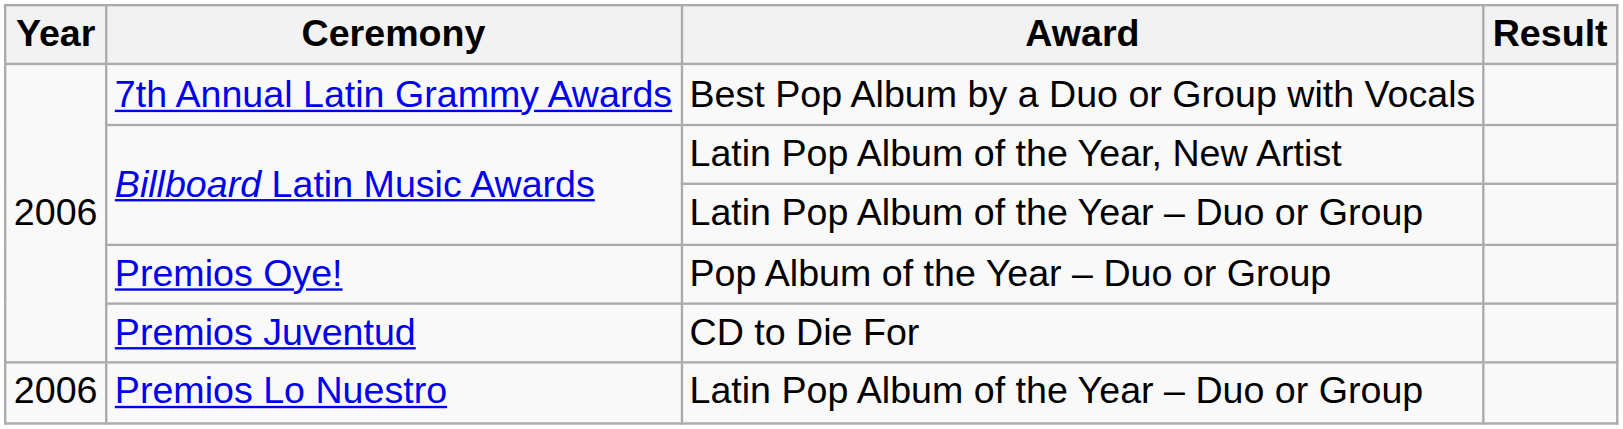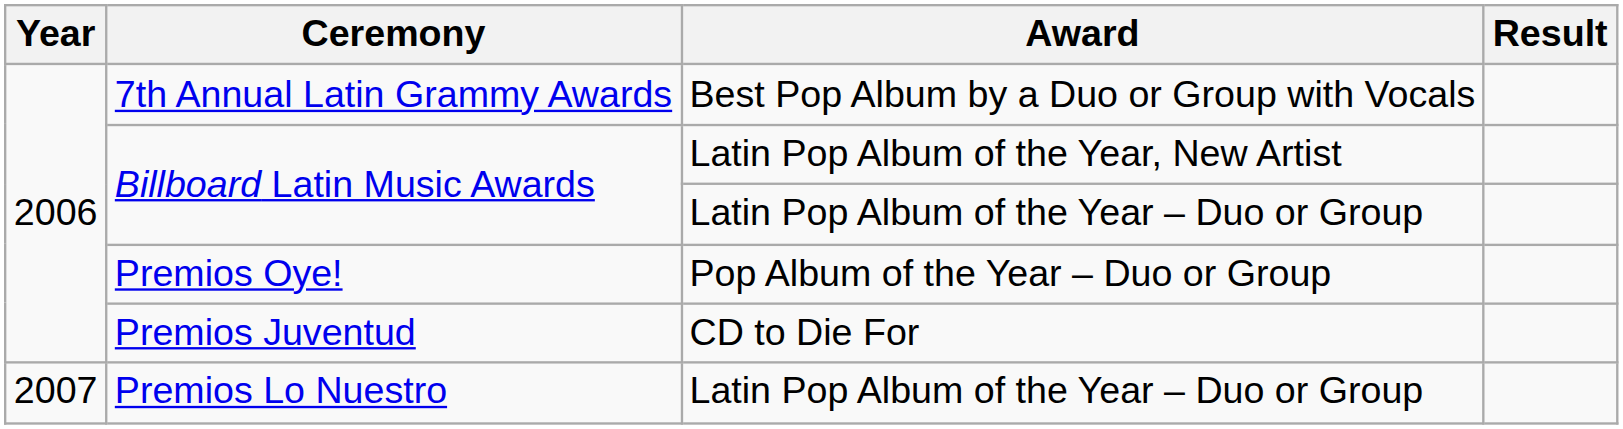Premios Lo Nuestro | Year: 2006 -> 2007
